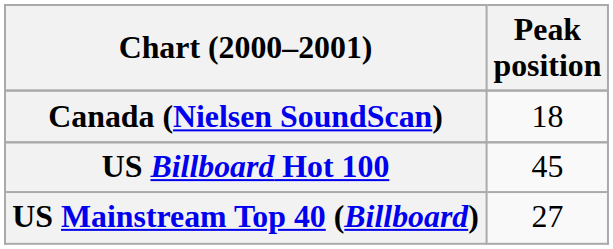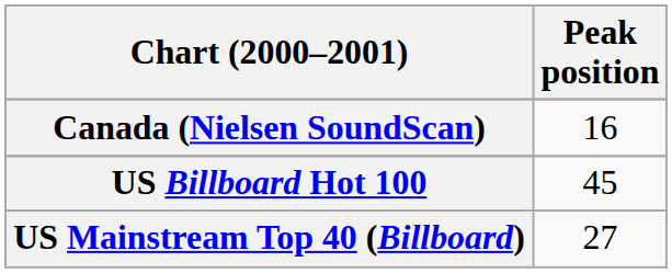Canada (Nielsen SoundScan) | Peak position: 18 -> 16
